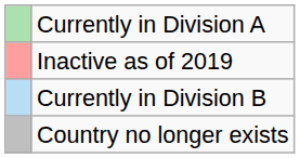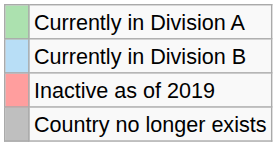rows swapped: Currently in Division B <-> Inactive as of 2019
